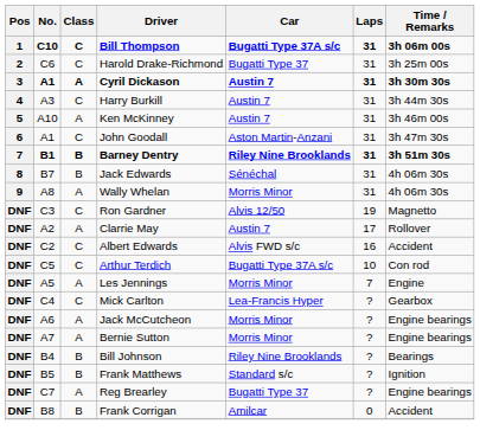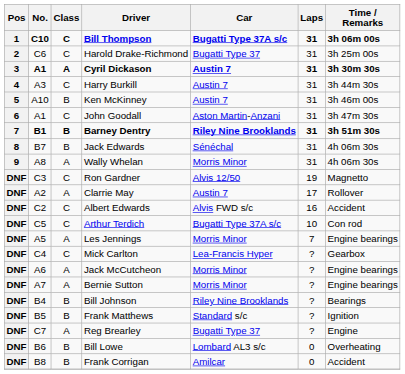Ken McKinney | Class: A -> B
Les Jennings | Time / Remarks: Engine -> Engine bearings
Reg Brearley | Time / Remarks: Engine bearings -> Engine
+ row: DNF | B6 | B | Bill Lowe | Lombard AL3 s/c | 0 | Overheating
